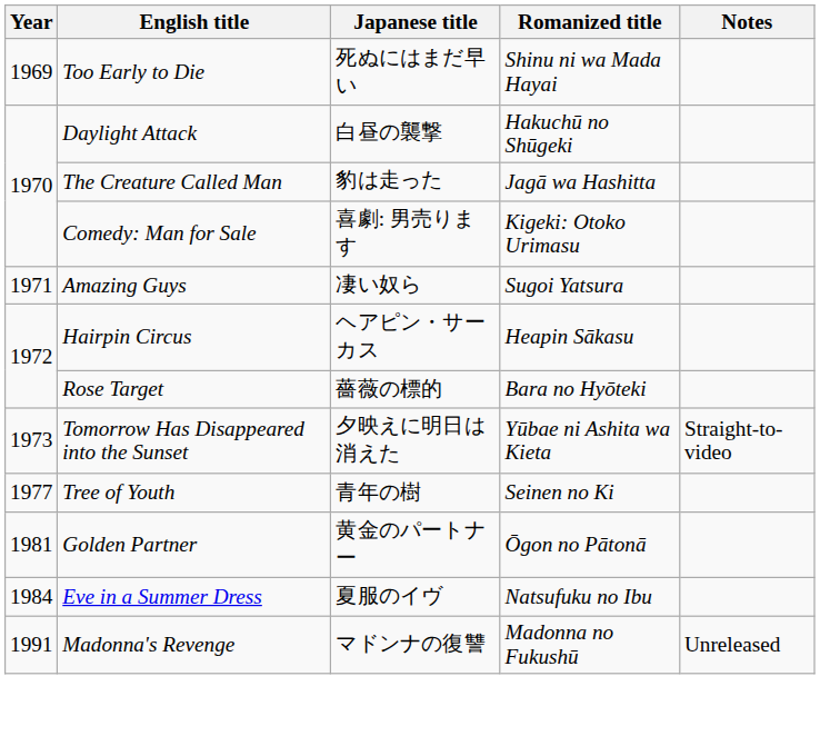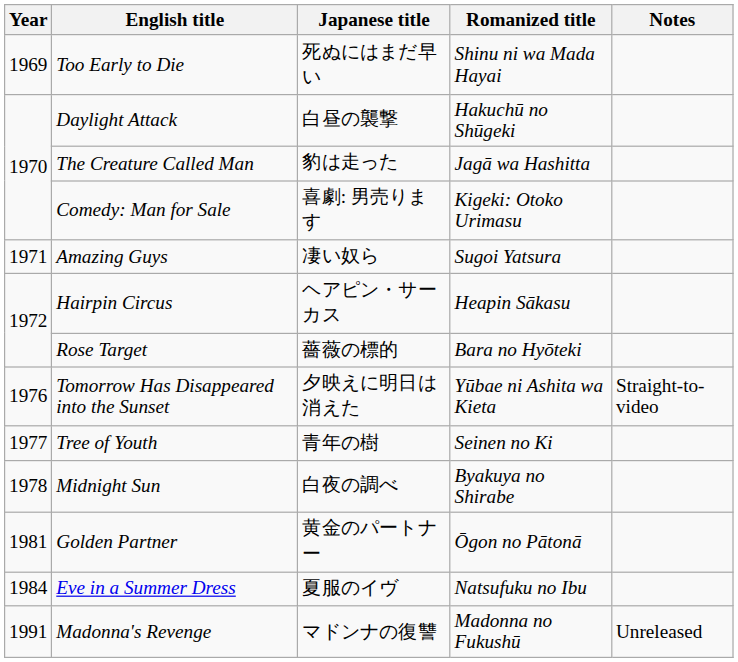Tomorrow Has Disappeared into the Sunset | Year: 1973 -> 1976
+ row: 1978 | Midnight Sun | 白夜の調べ | Byakuya no Shirabe
